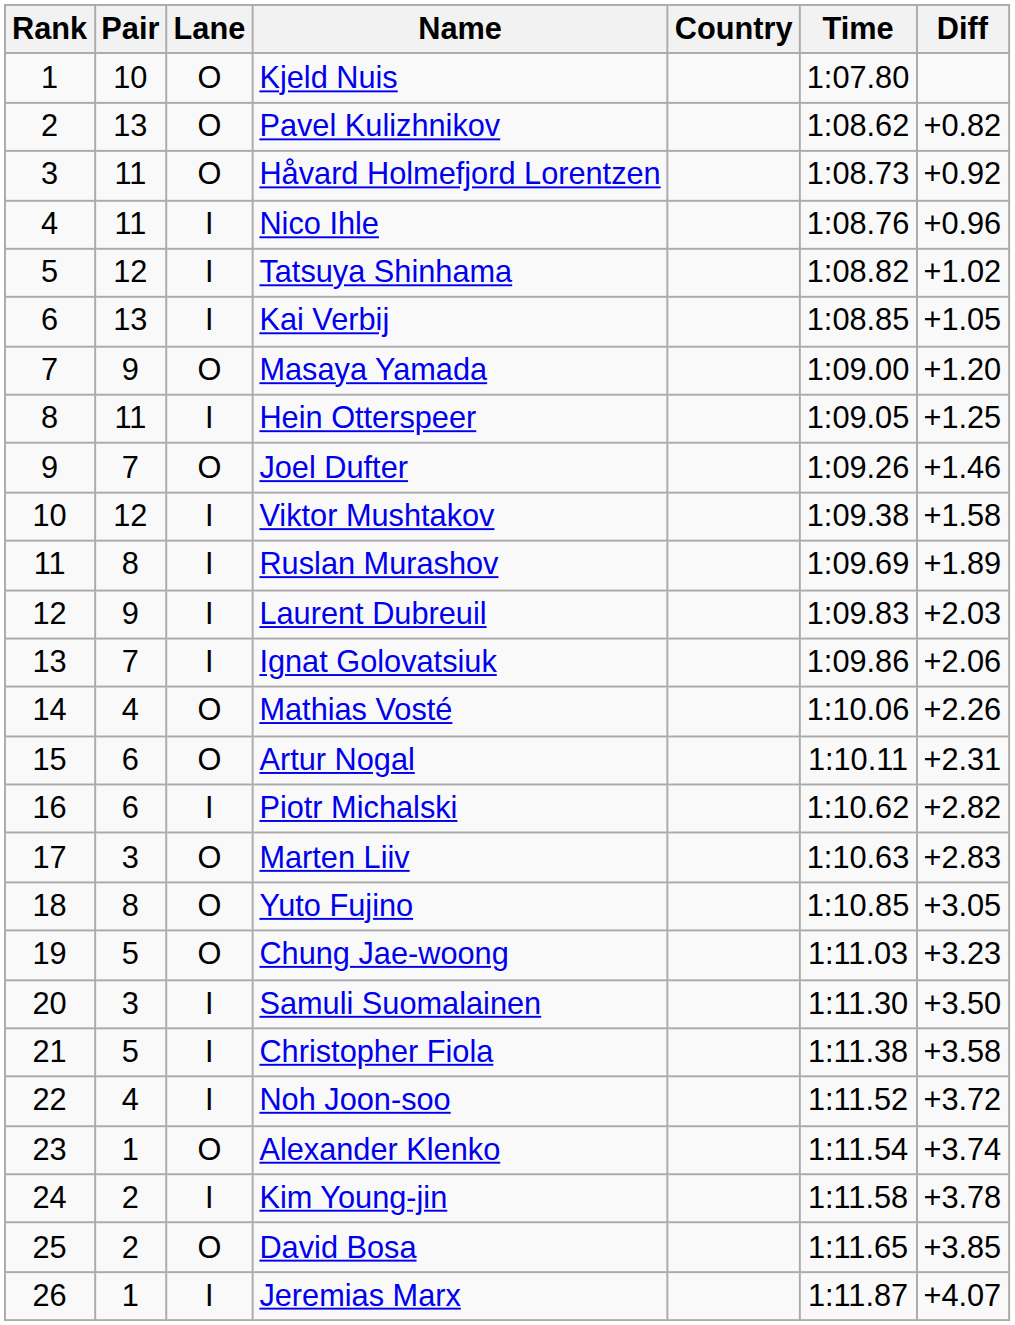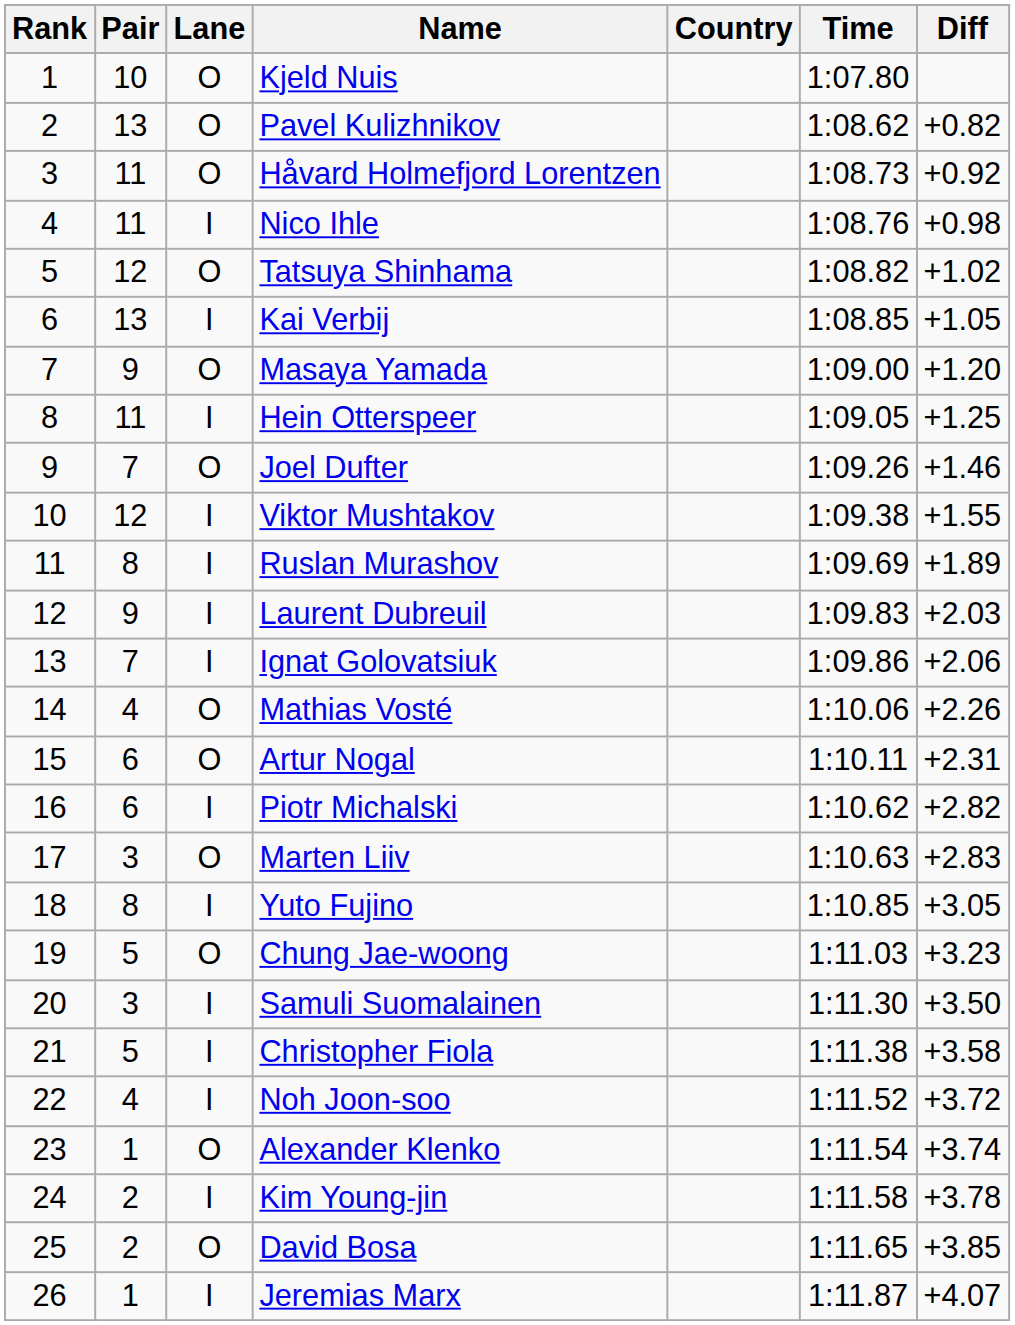Nico Ihle | Diff: +0.96 -> +0.98
Tatsuya Shinhama | Lane: I -> O
Viktor Mushtakov | Diff: +1.58 -> +1.55
Yuto Fujino | Lane: O -> I
